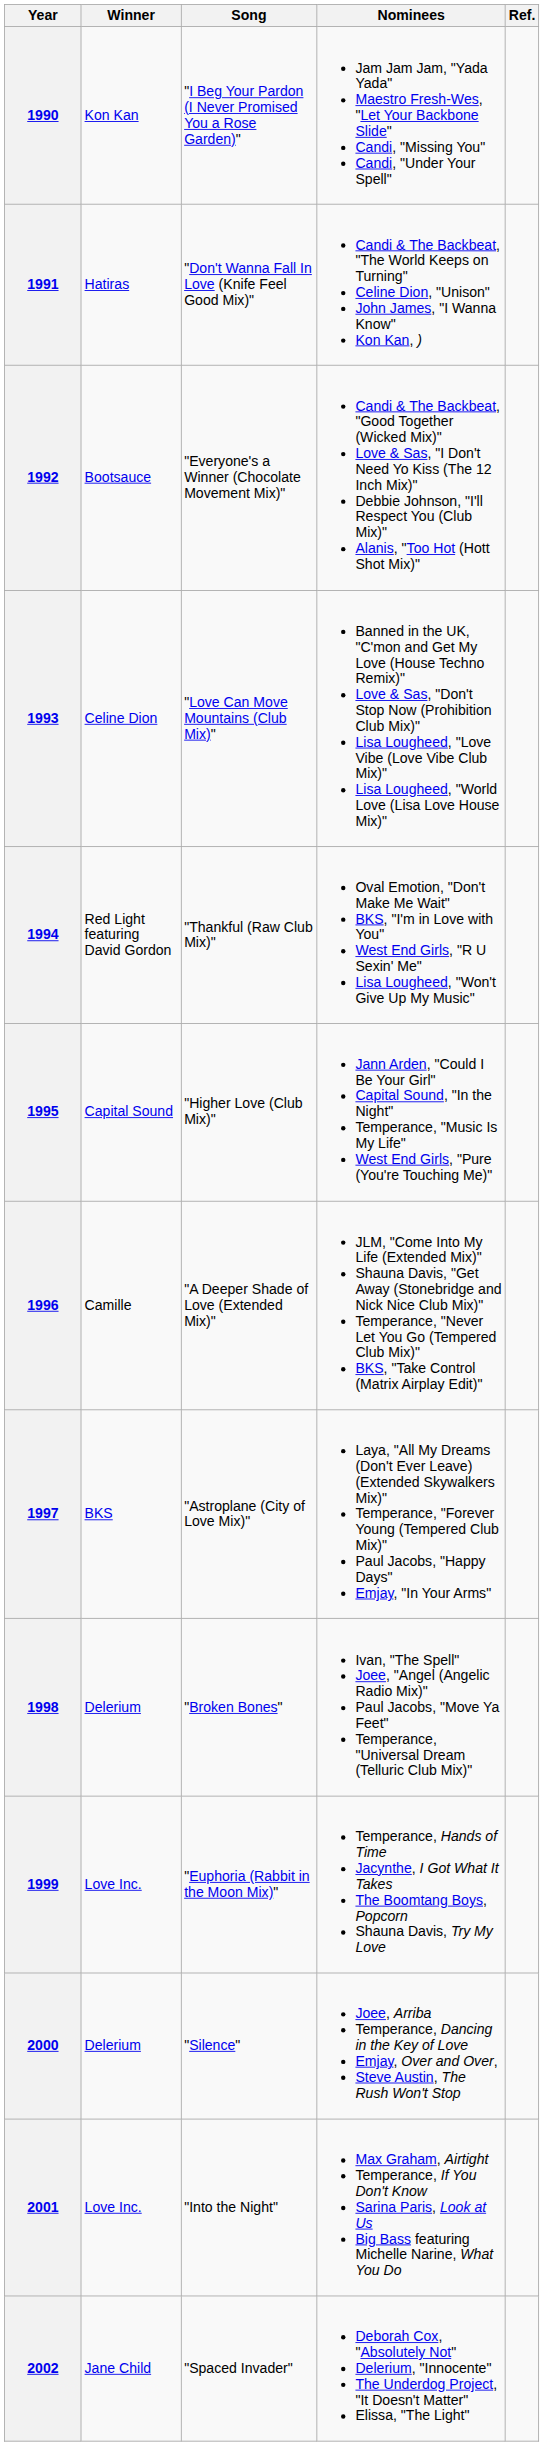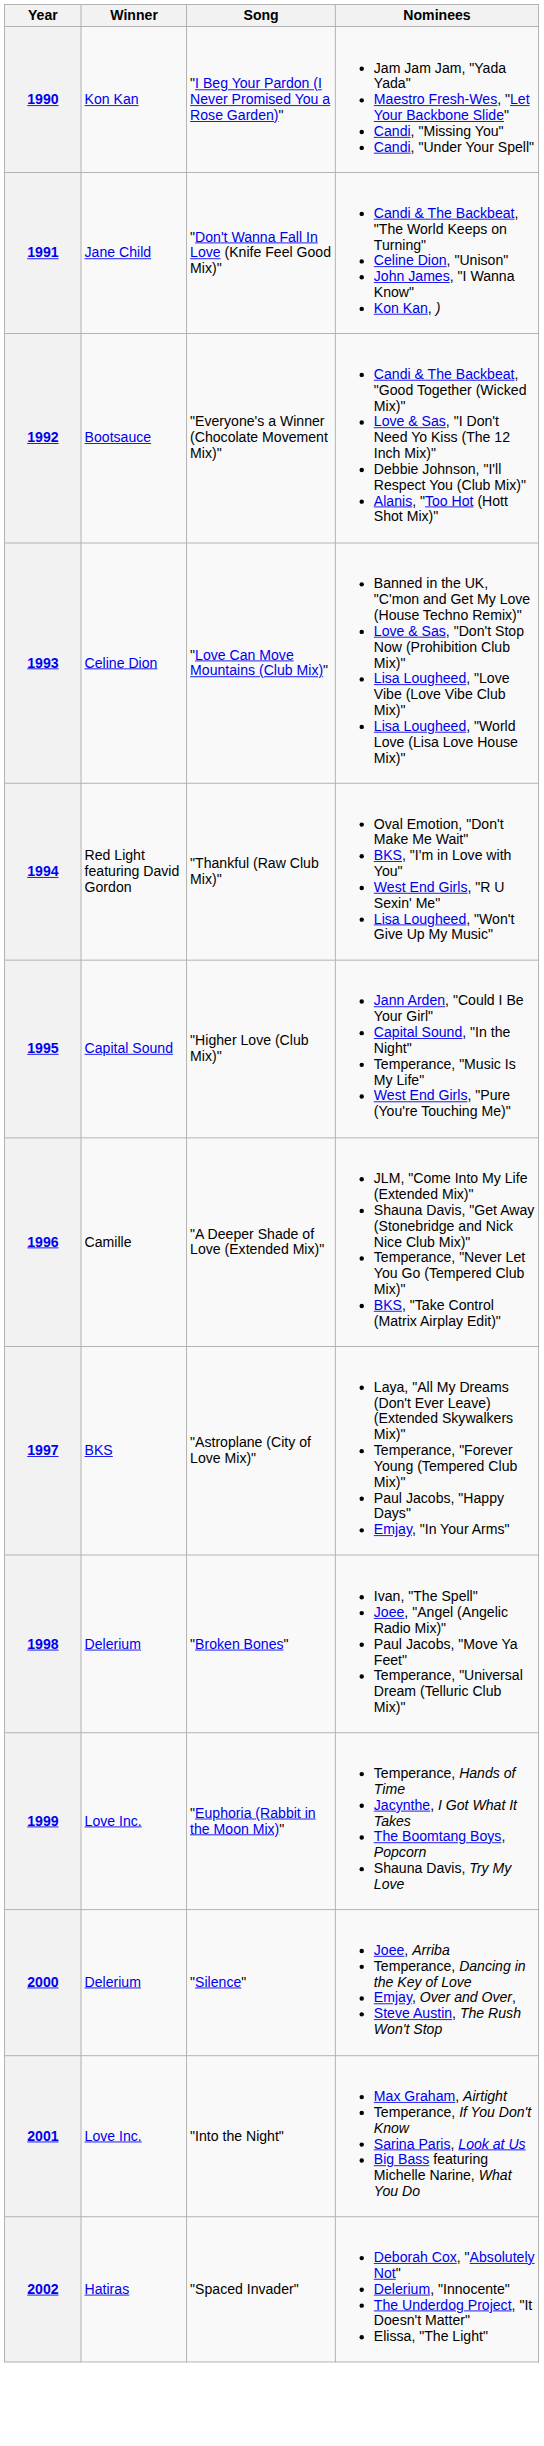- column: Ref.
1991 | Winner: Hatiras -> Jane Child
2002 | Winner: Jane Child -> Hatiras
